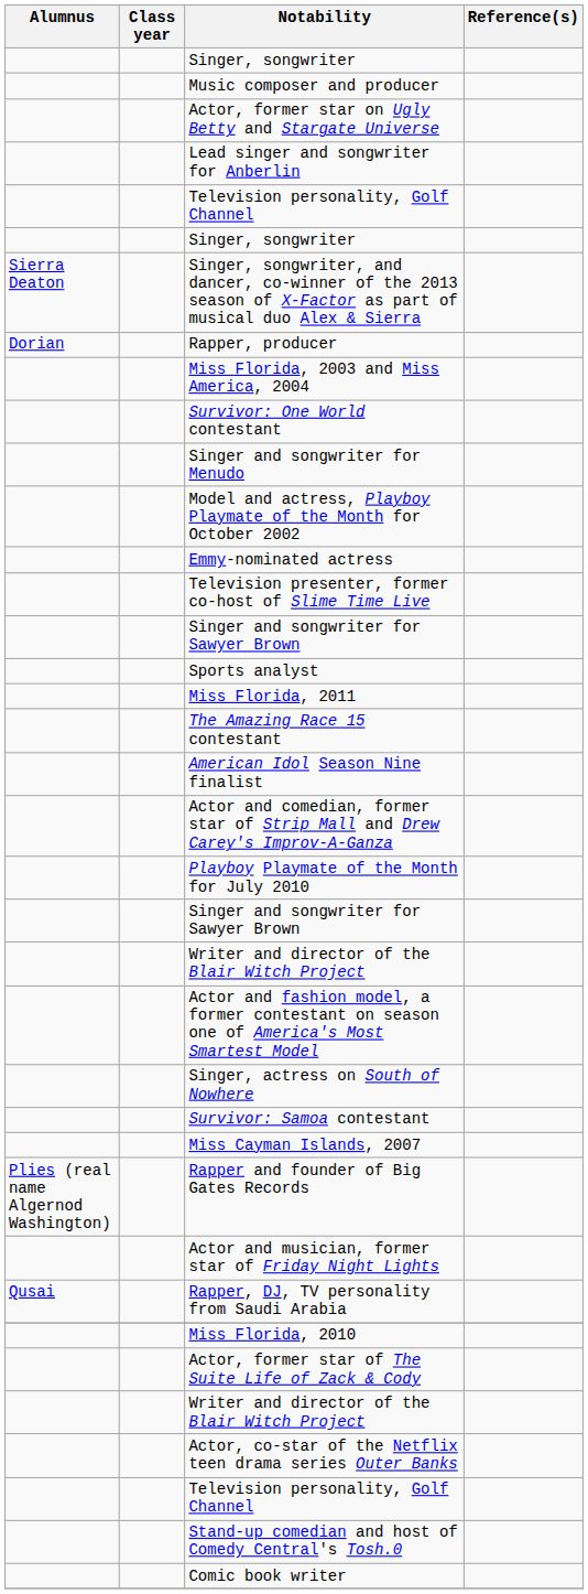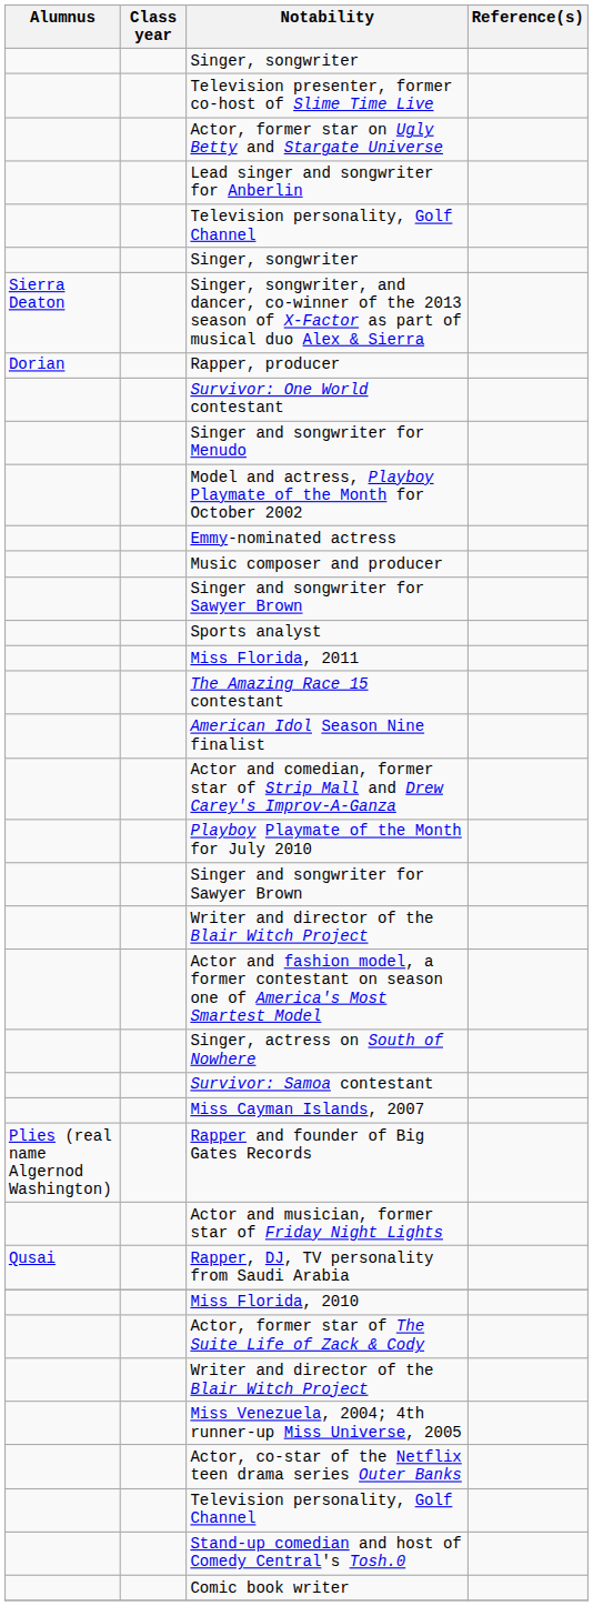rows swapped: Music composer and producer <-> Television presenter, former co-host of Slime Time Live
- row: Miss Florida, 2003 and Miss America, 2004
+ row: Miss Venezuela, 2004; 4th runner-up Miss Universe, 2005
